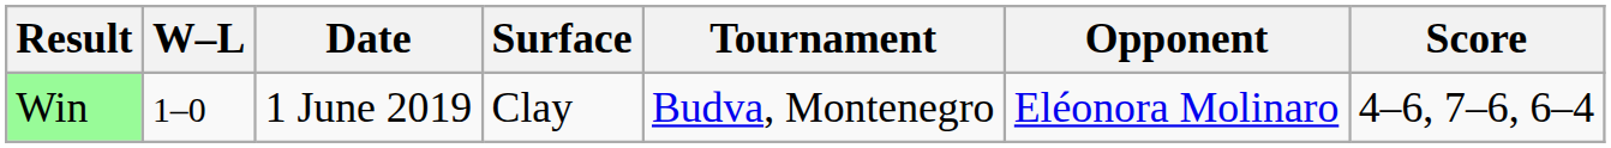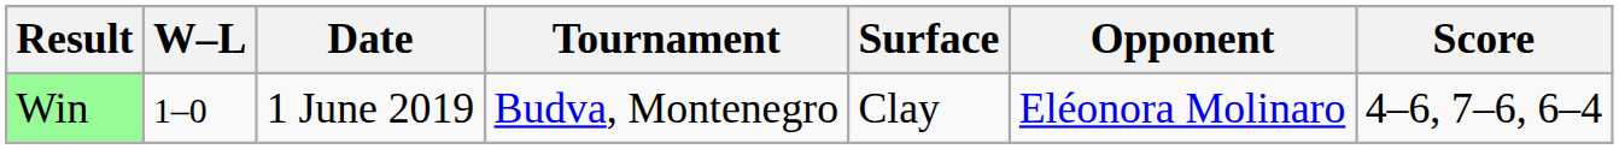columns swapped: Tournament <-> Surface
